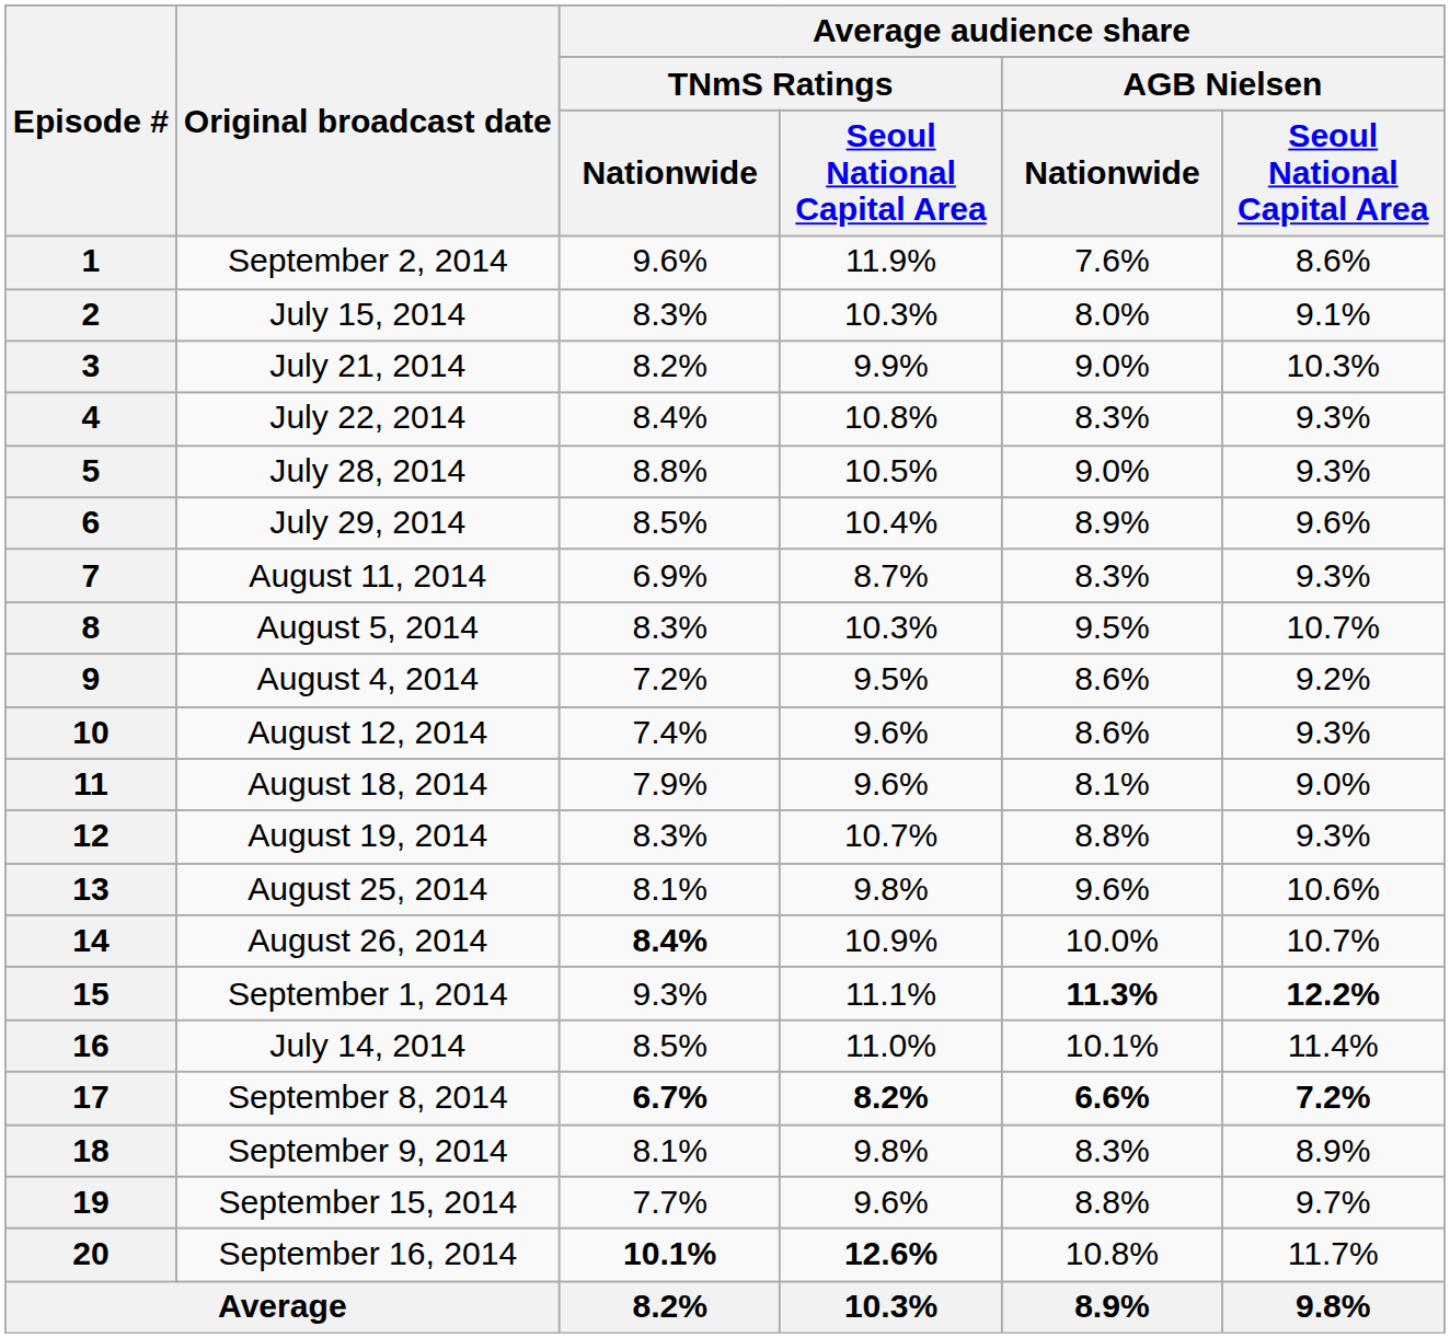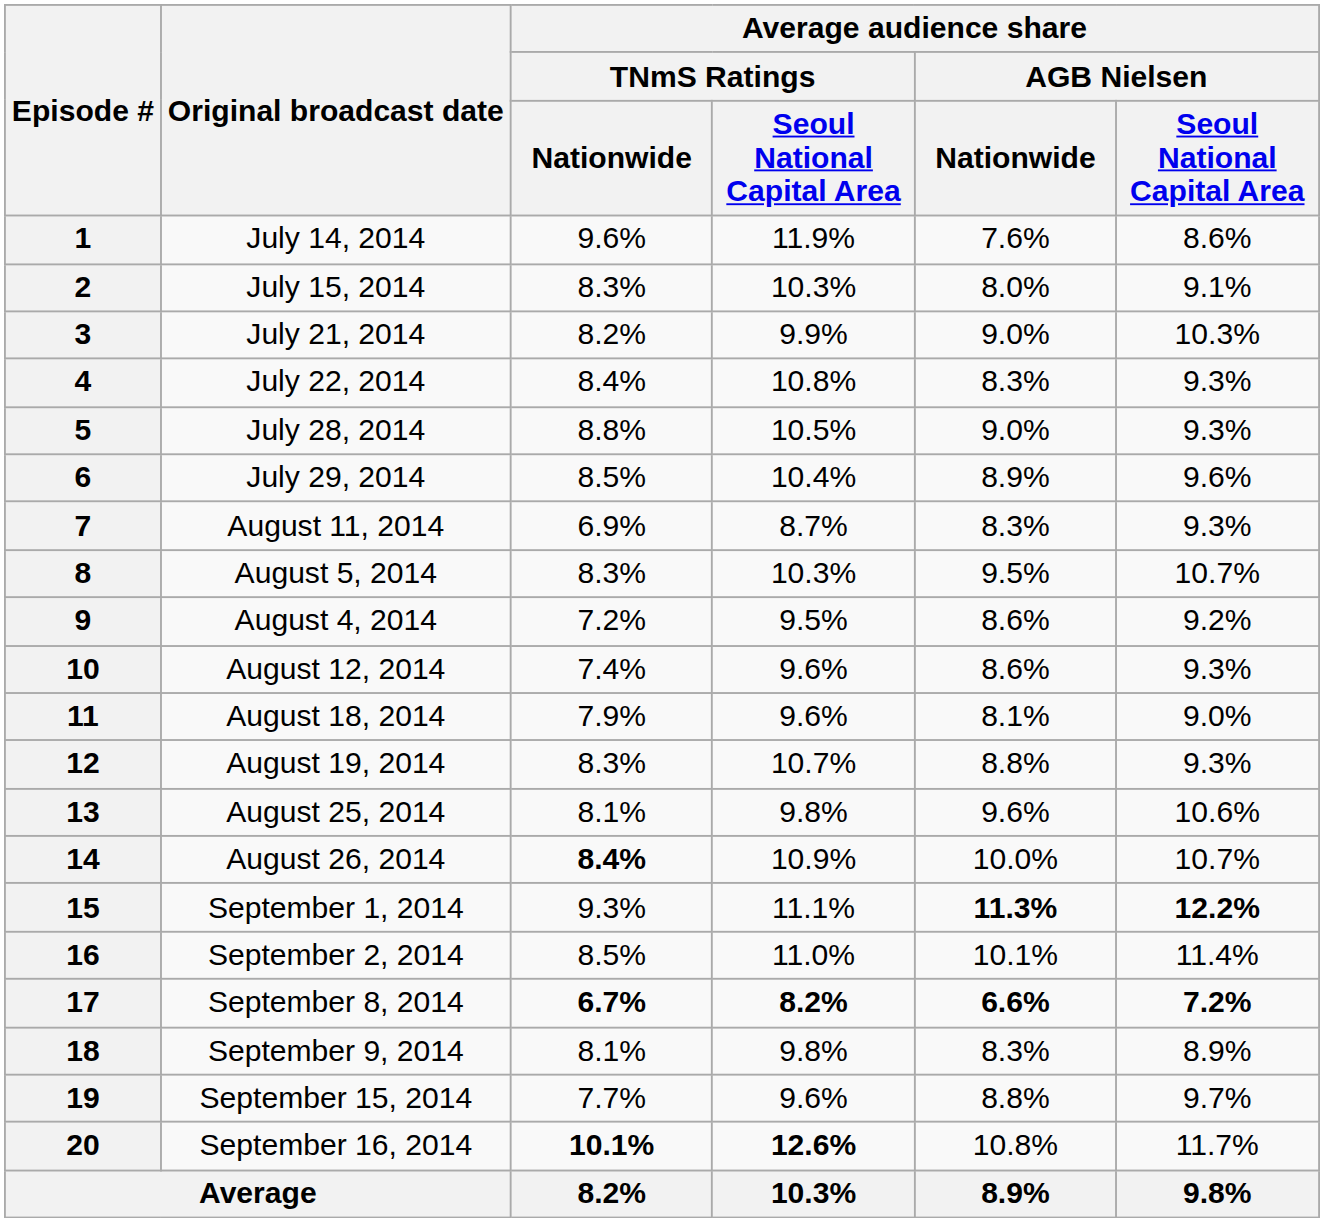1 | Original broadcast date: September 2, 2014 -> July 14, 2014
16 | Original broadcast date: July 14, 2014 -> September 2, 2014
